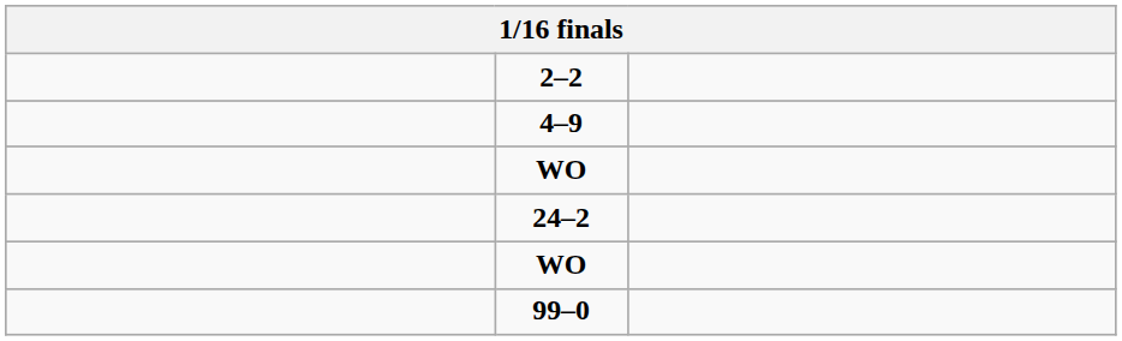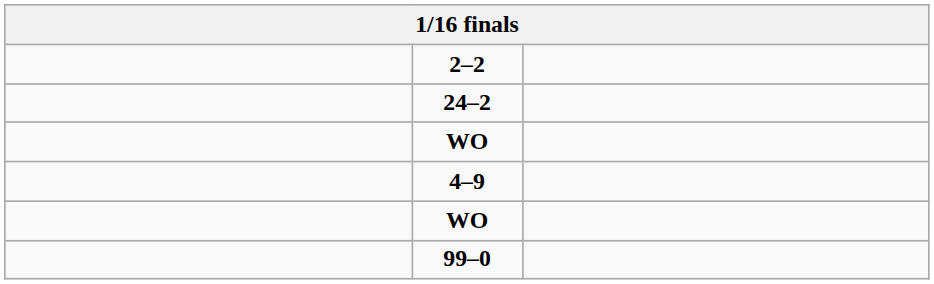rows swapped: 4–9 <-> 24–2
